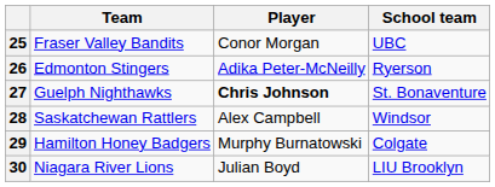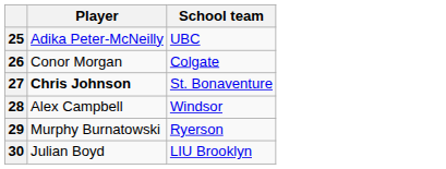- column: Team | Fraser Valley Bandits | Edmonton Stingers | Guelph Nighthawks | Saskatchewan Rattlers | Hamilton Honey Badgers | Niagara River Lions
25 | Player: Conor Morgan -> Adika Peter-McNeilly
26 | Player: Adika Peter-McNeilly -> Conor Morgan
26 | School team: Ryerson -> Colgate
29 | School team: Colgate -> Ryerson
